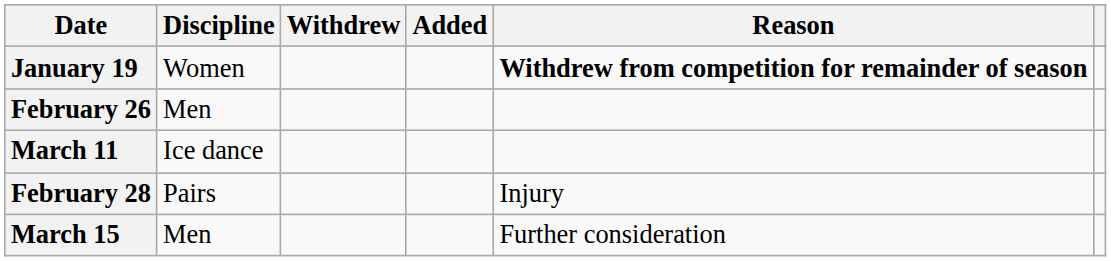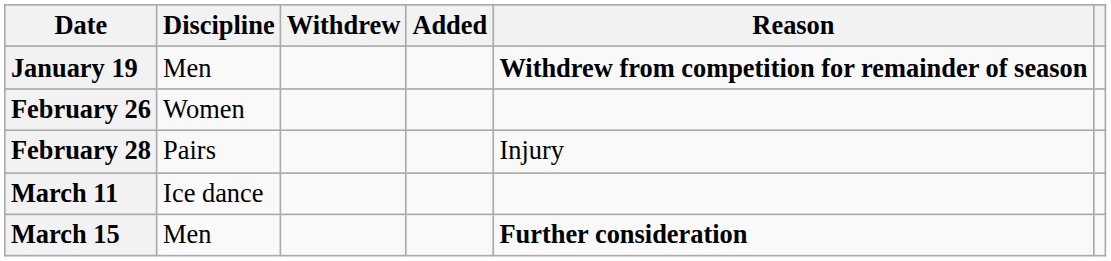January 19 | Discipline: Women -> Men
February 26 | Discipline: Men -> Women
rows swapped: February 28 <-> March 11
March 15 | Reason: normal -> bold
